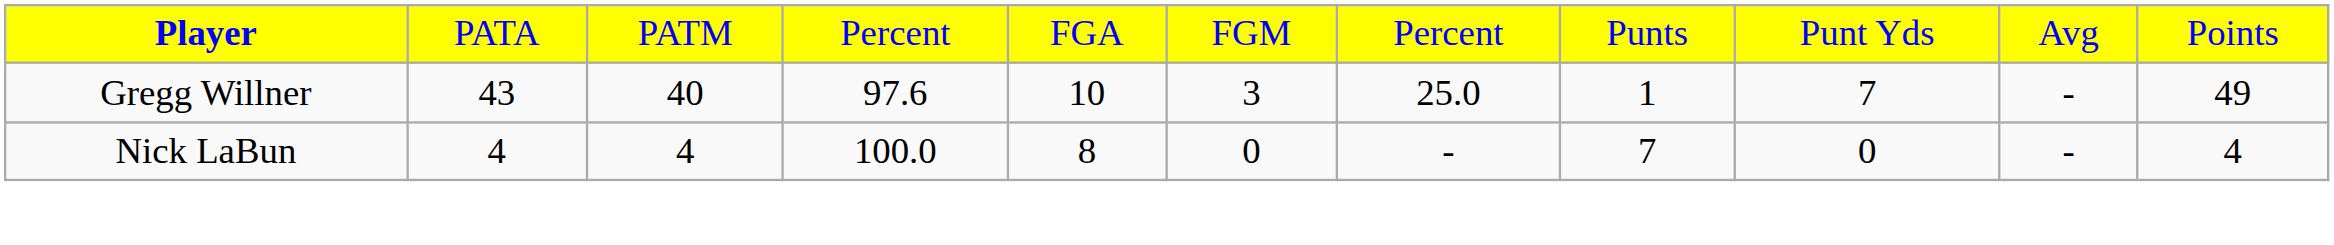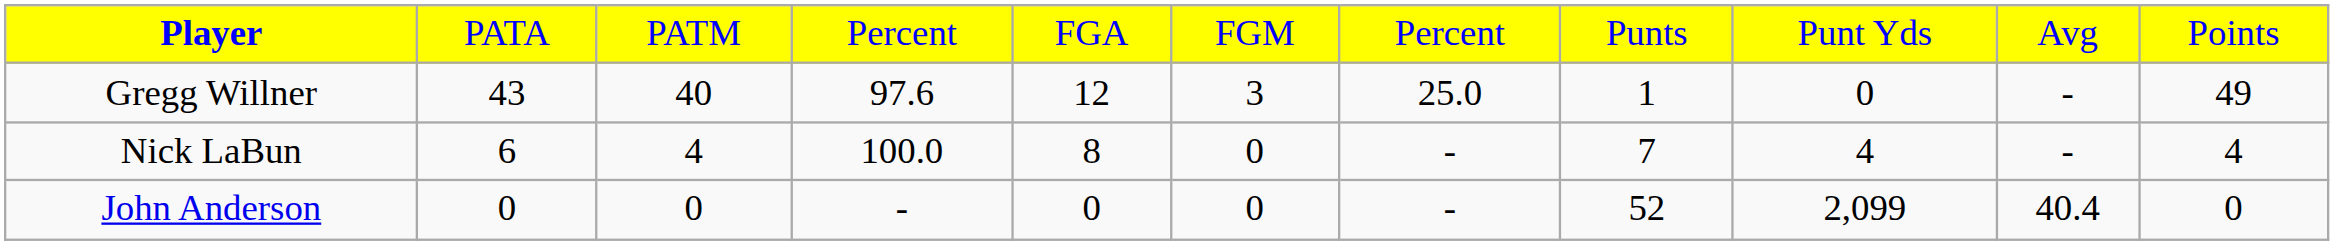Gregg Willner | column 5: 10 -> 12
Gregg Willner | column 9: 7 -> 0
Nick LaBun | column 2: 4 -> 6
Nick LaBun | column 9: 0 -> 4
+ row: John Anderson | 0 | 0 | - | 0 | 0 | - | 52 | 2,099 | 40.4 | 0
